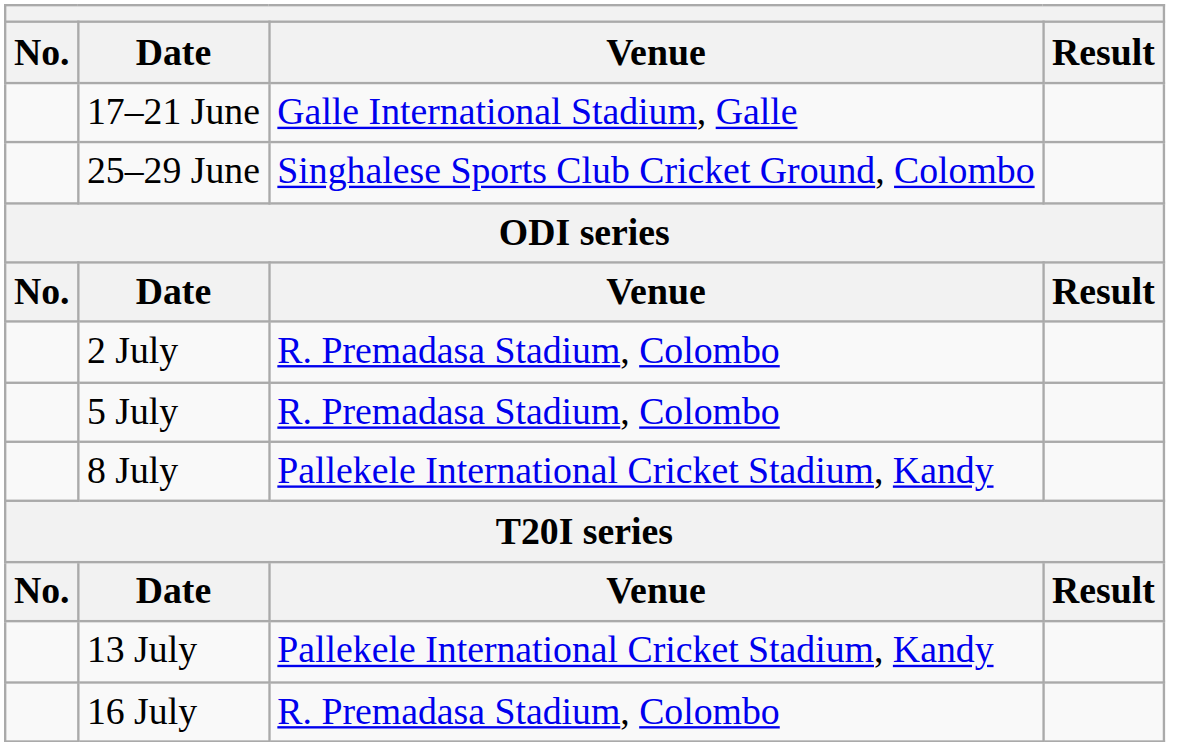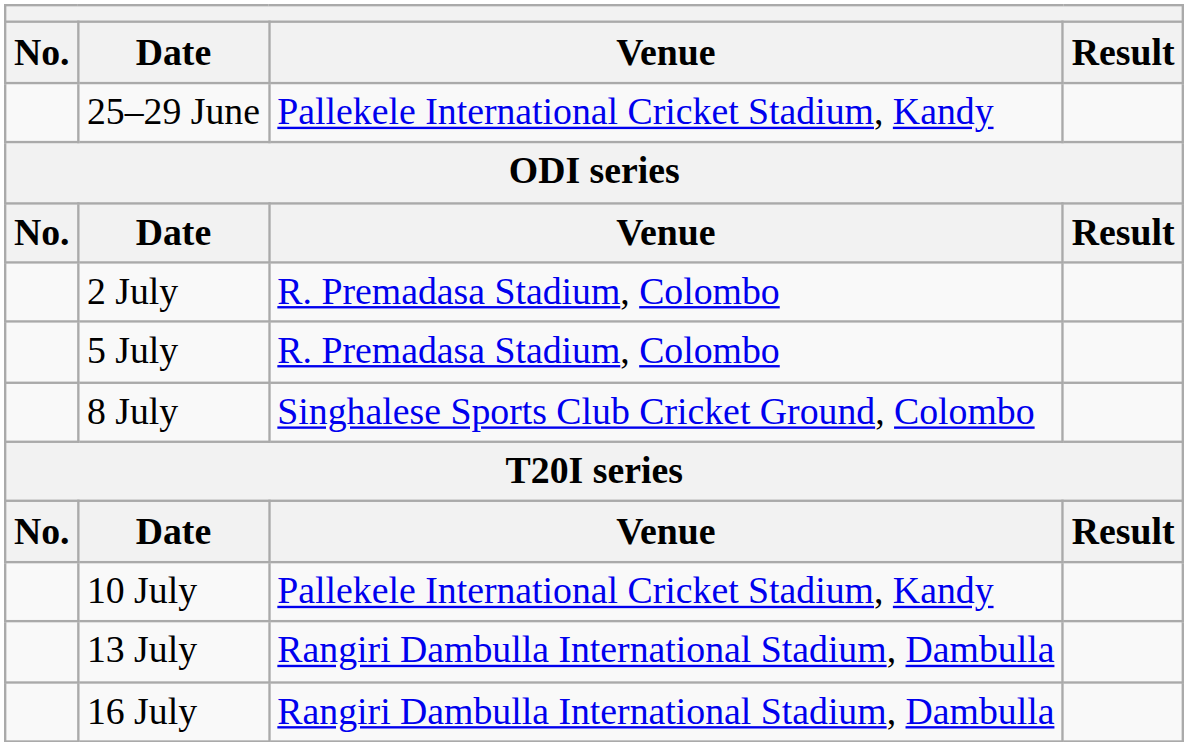- row: 17–21 June | Galle International Stadium, Galle
25–29 June | Venue: Singhalese Sports Club Cricket Ground, Colombo -> Pallekele International Cricket Stadium, Kandy
8 July | Venue: Pallekele International Cricket Stadium, Kandy -> Singhalese Sports Club Cricket Ground, Colombo
+ row: 10 July | Pallekele International Cricket Stadium, Kandy
13 July | Venue: Pallekele International Cricket Stadium, Kandy -> Rangiri Dambulla International Stadium, Dambulla
16 July | Venue: R. Premadasa Stadium, Colombo -> Rangiri Dambulla International Stadium, Dambulla
